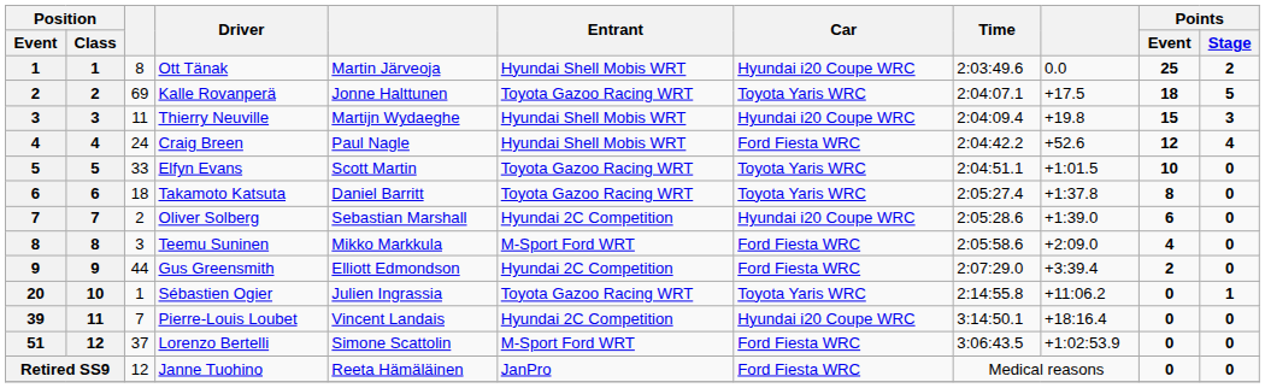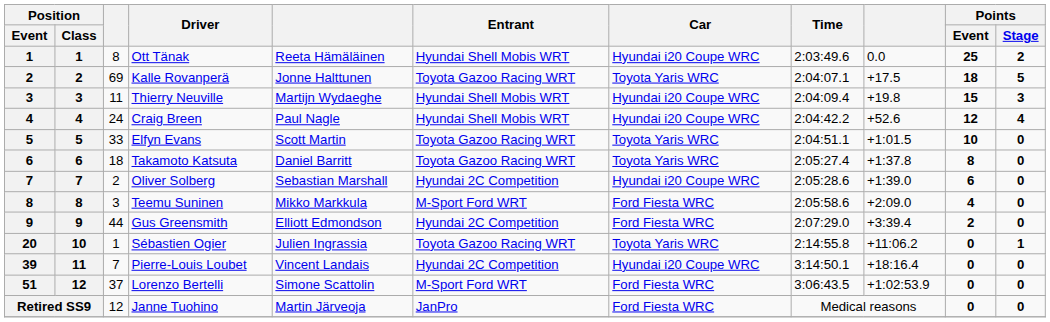Ott Tänak | column 5: Martin Järveoja -> Reeta Hämäläinen
Craig Breen | Car: Ford Fiesta WRC -> Hyundai i20 Coupe WRC
Janne Tuohino | column 5: Reeta Hämäläinen -> Martin Järveoja
